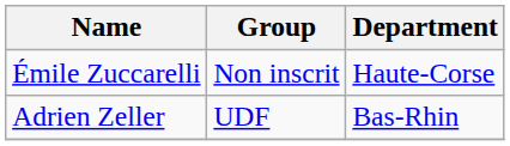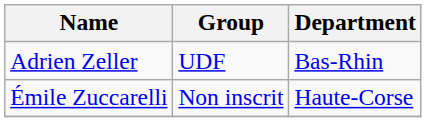rows swapped: Adrien Zeller <-> Émile Zuccarelli
